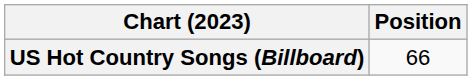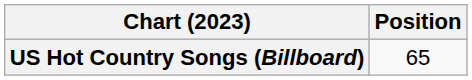US Hot Country Songs (Billboard) | Position: 66 -> 65
